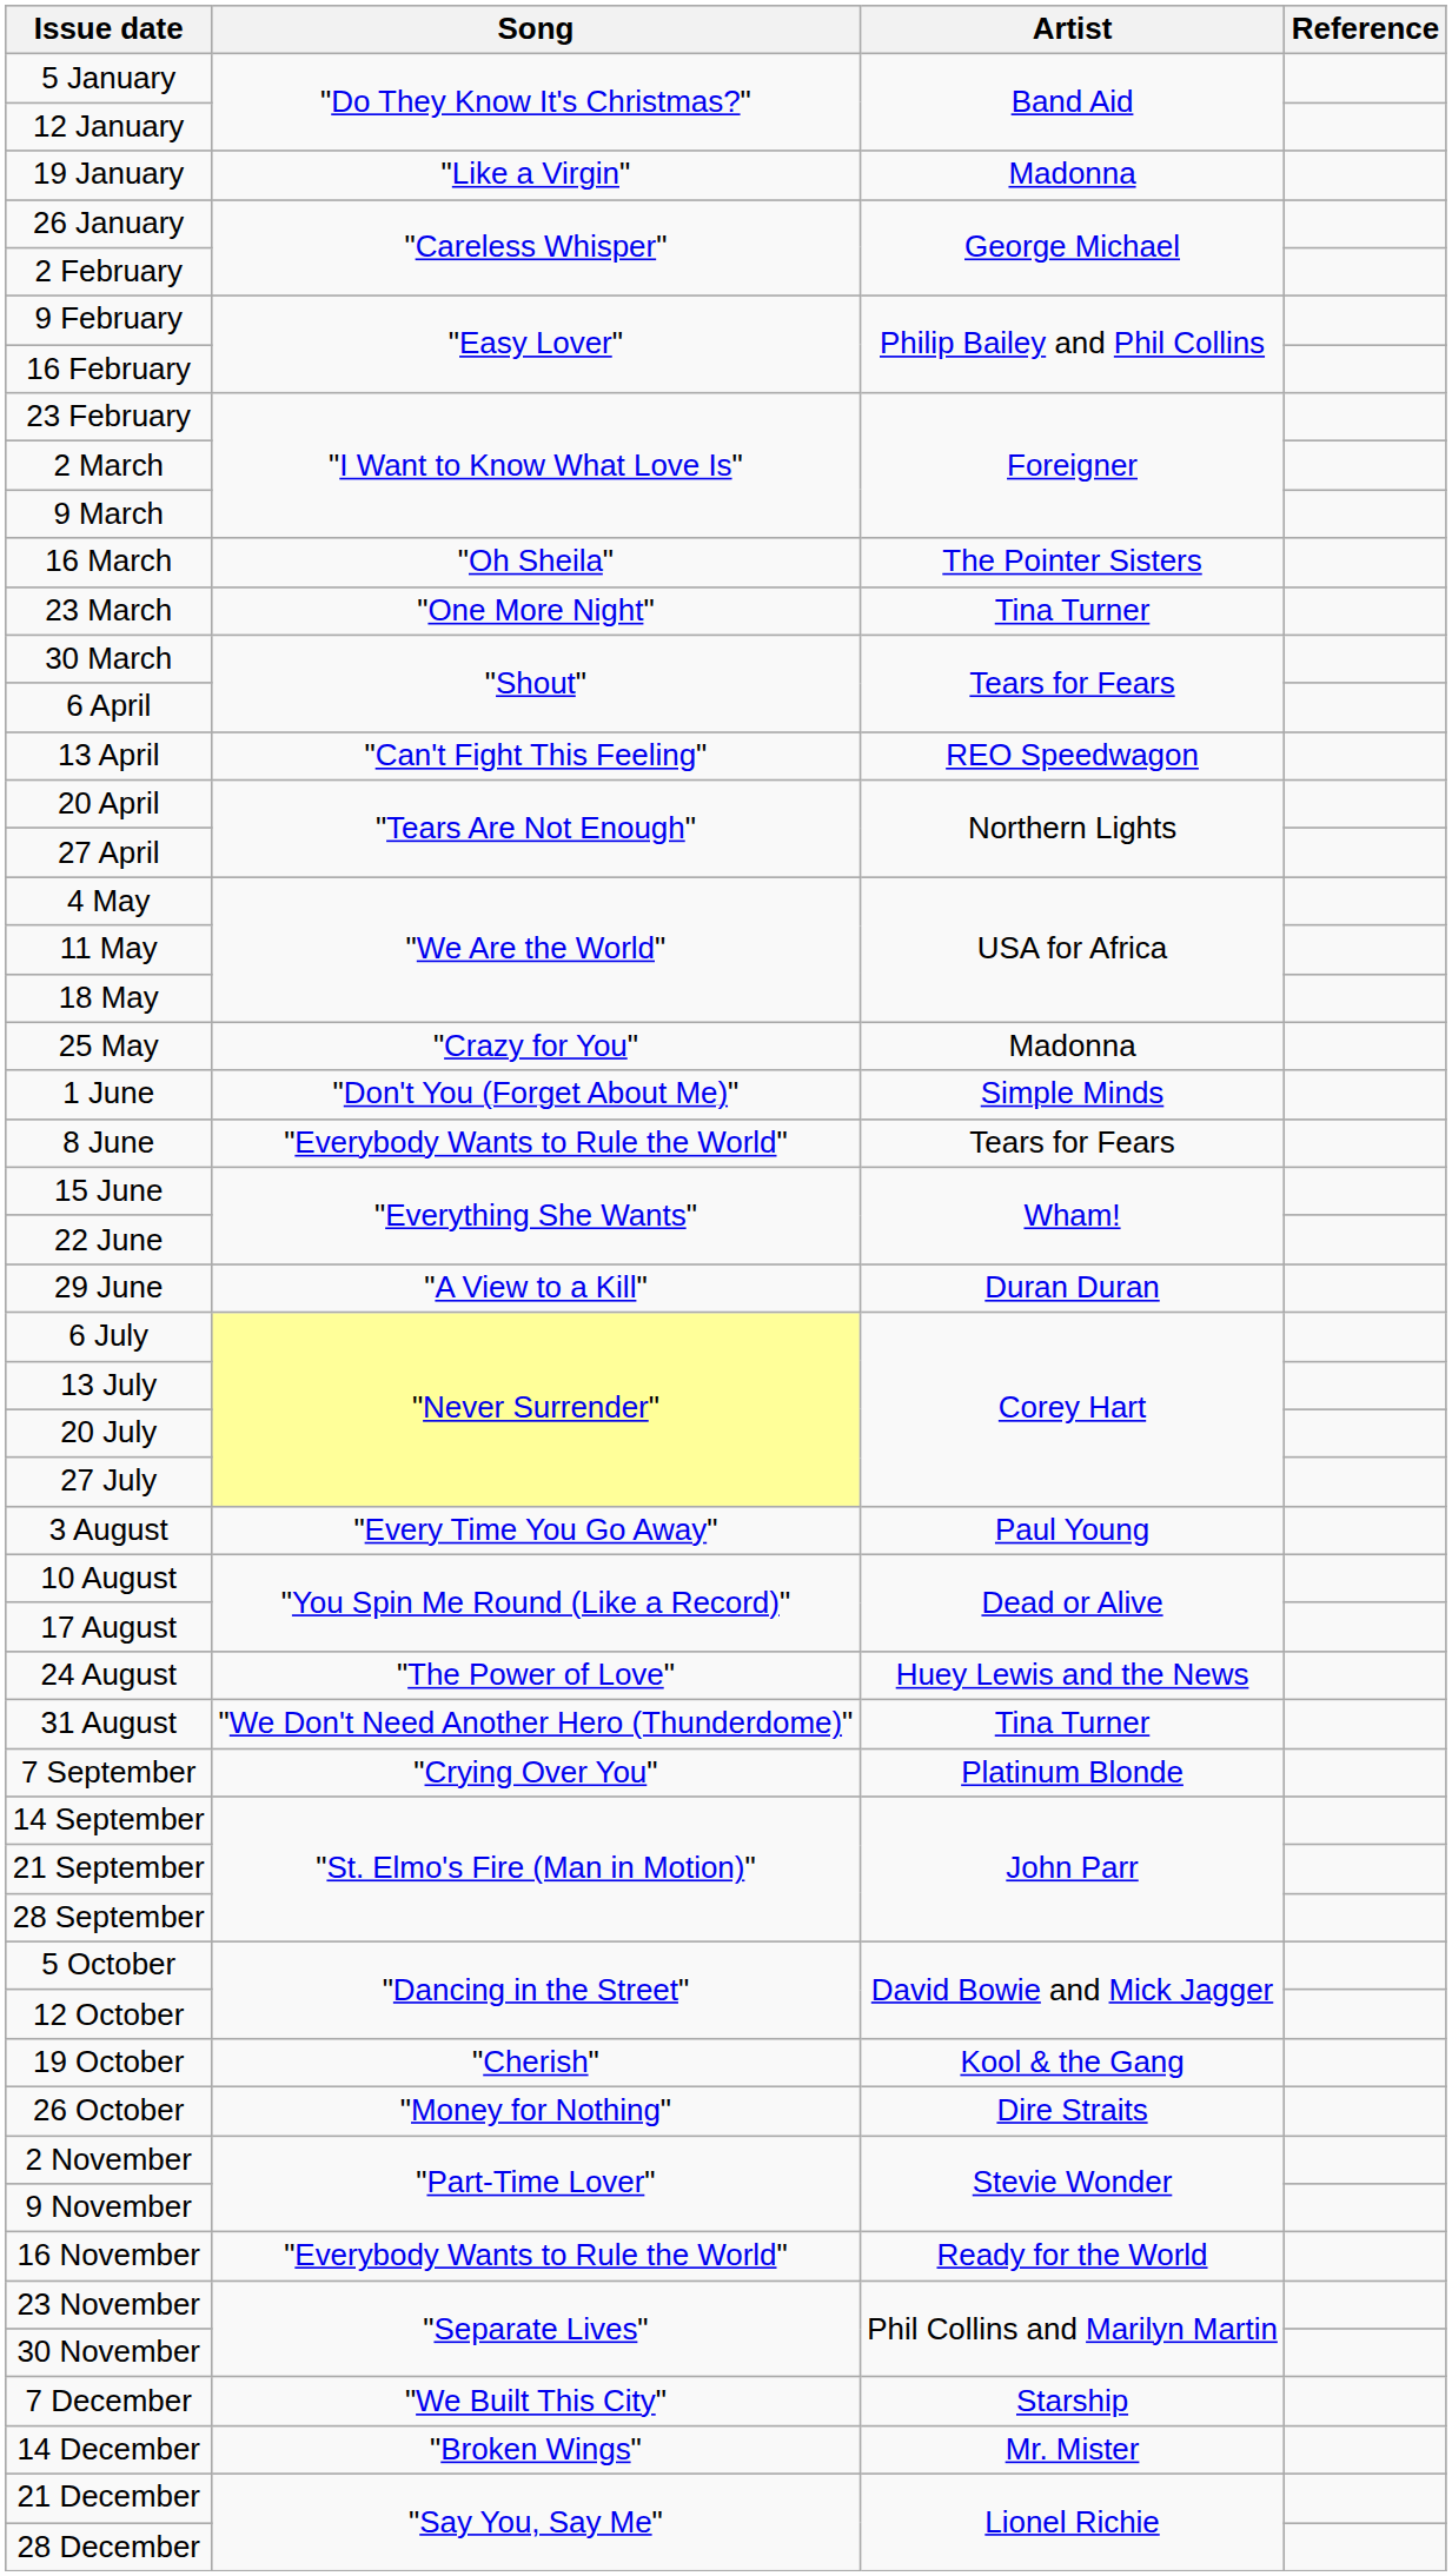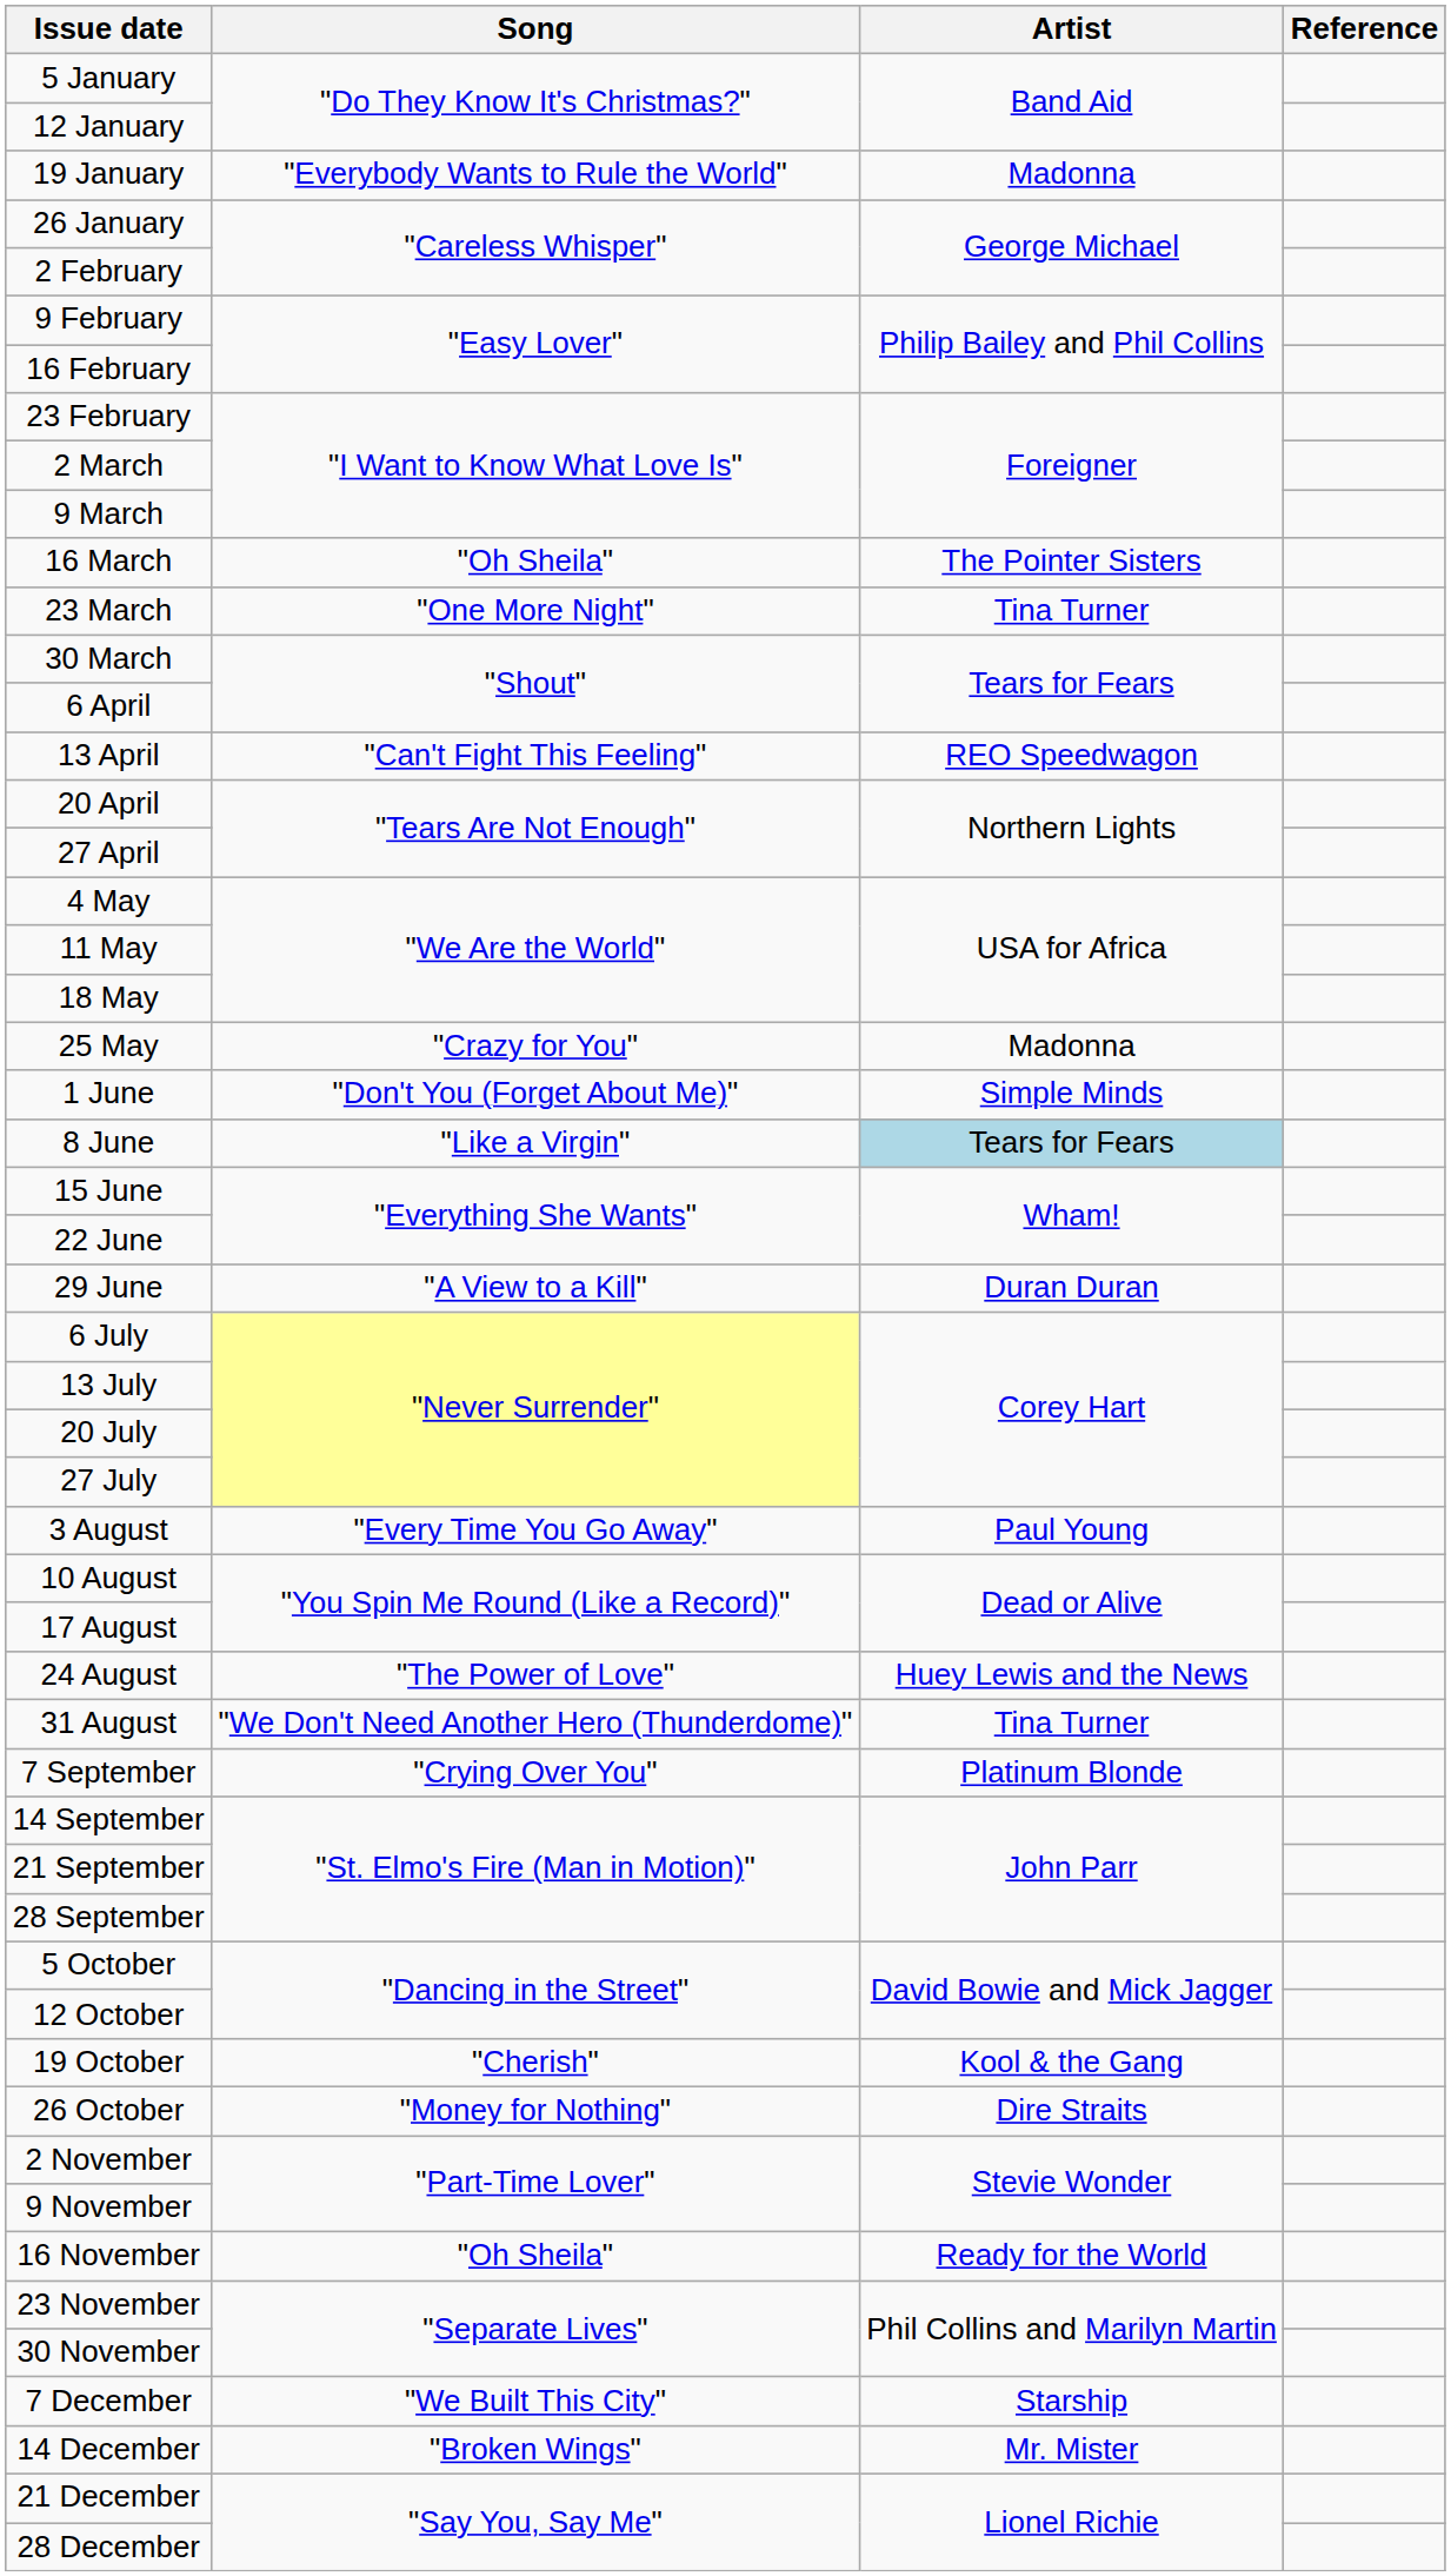19 January | Song: "Like a Virgin" -> "Everybody Wants to Rule the World"
8 June | Song: "Everybody Wants to Rule the World" -> "Like a Virgin"
8 June | Artist: no background -> lightblue background
16 November | Song: "Everybody Wants to Rule the World" -> "Oh Sheila"
